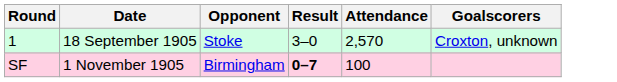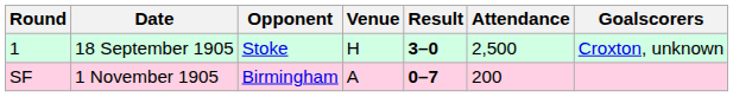+ column: Venue | H | A
1 | Result: normal -> bold
1 | Attendance: 2,570 -> 2,500
SF | Attendance: 100 -> 200
